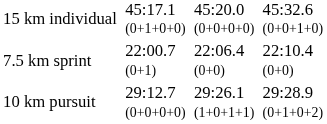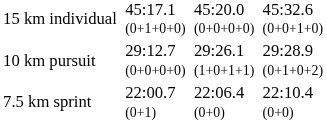rows swapped: 7.5 km sprint <-> 10 km pursuit
